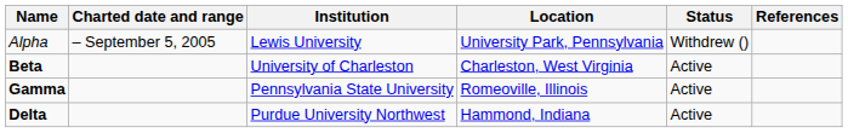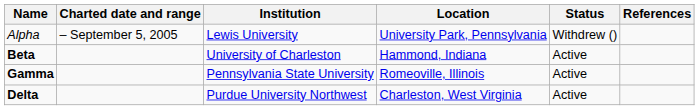Beta | Location: Charleston, West Virginia -> Hammond, Indiana
Delta | Location: Hammond, Indiana -> Charleston, West Virginia
